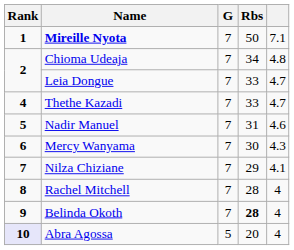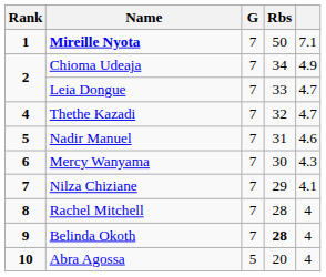Chioma Udeaja | column 5: 4.8 -> 4.9
Thethe Kazadi | Rbs: 33 -> 32
Abra Agossa | Rank: lavender background -> no background
